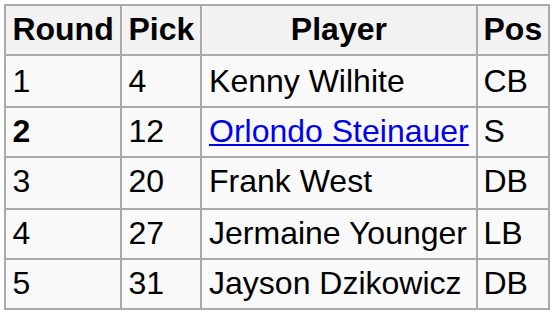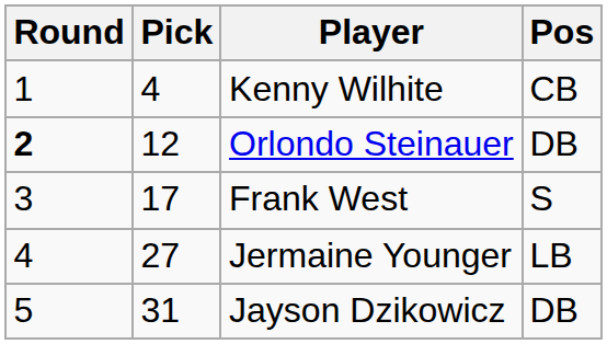Orlondo Steinauer | Pos: S -> DB
Frank West | Pick: 20 -> 17
Frank West | Pos: DB -> S
